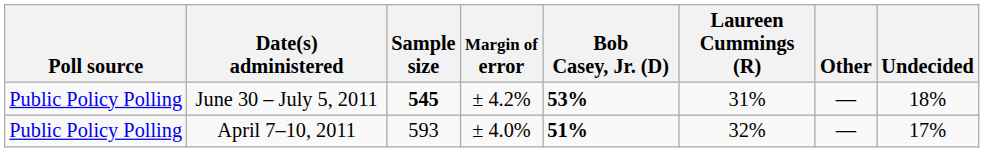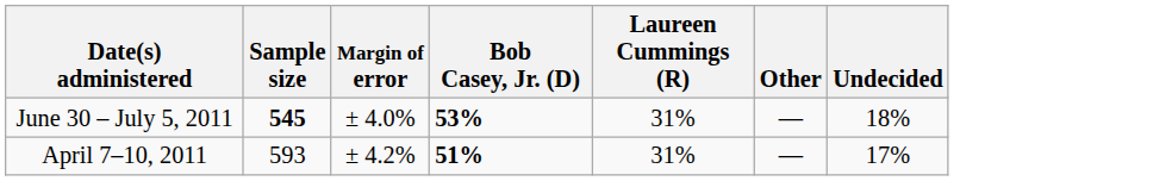- column: Poll source | Public Policy Polling | Public Policy Polling
June 30 – July 5, 2011 | Margin of error: ± 4.2% -> ± 4.0%
April 7–10, 2011 | Margin of error: ± 4.0% -> ± 4.2%
April 7–10, 2011 | Laureen Cummings (R): 32% -> 31%
